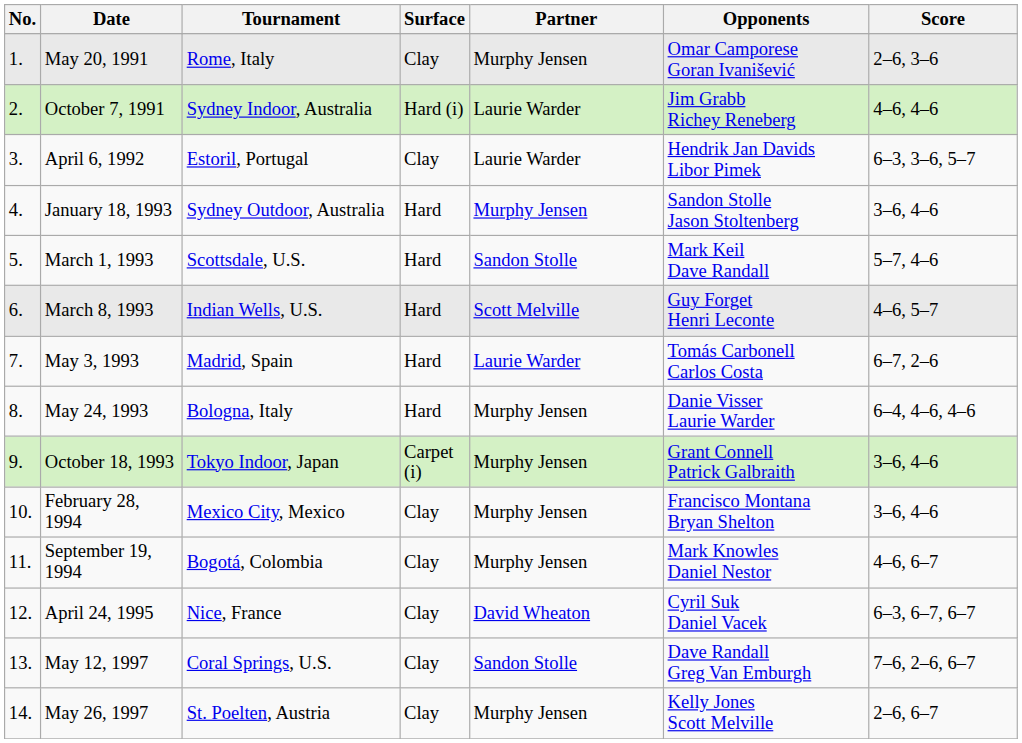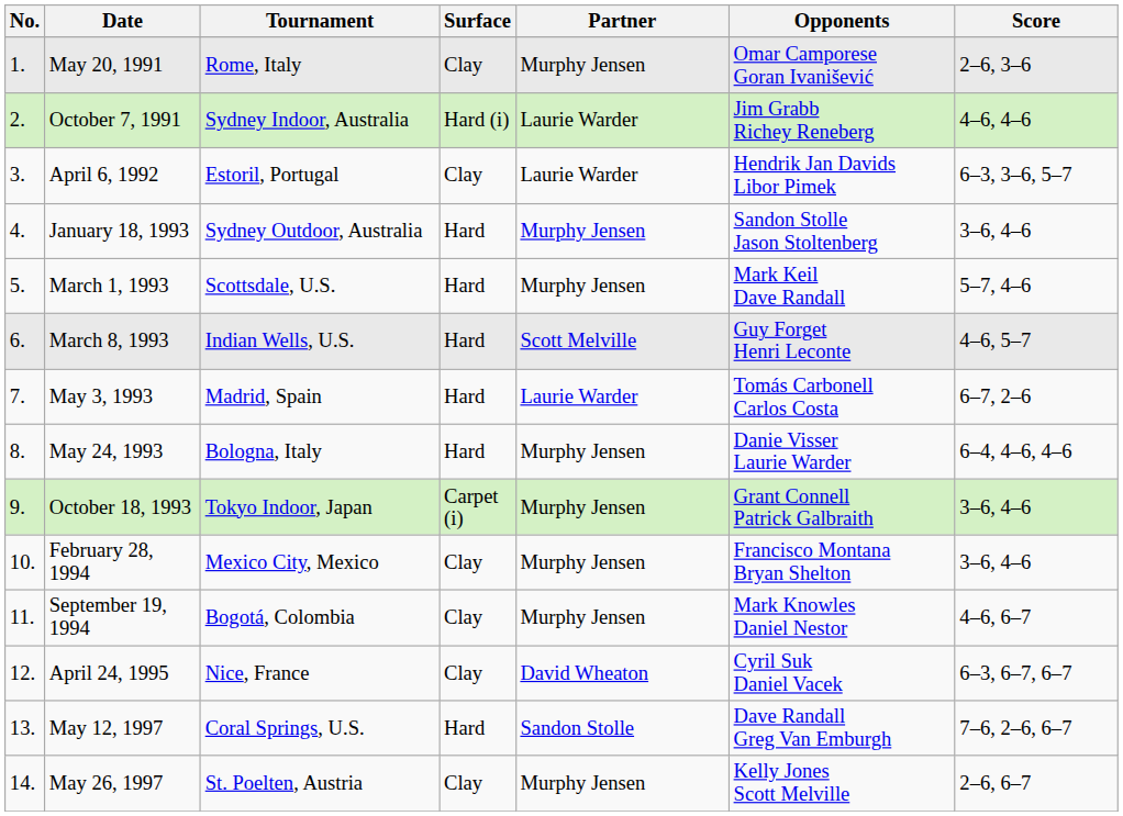March 1, 1993 | Partner: Sandon Stolle -> Murphy Jensen
May 12, 1997 | Surface: Clay -> Hard
